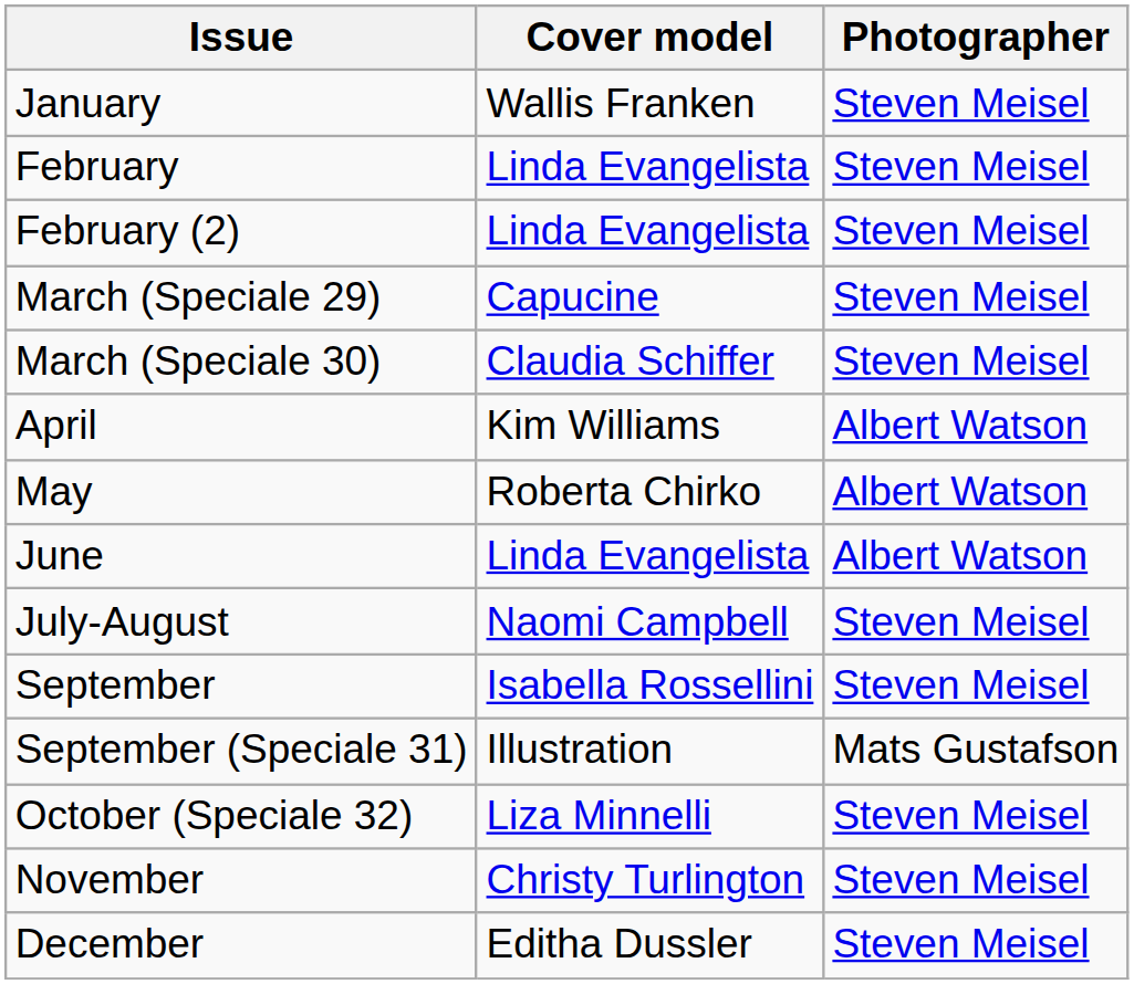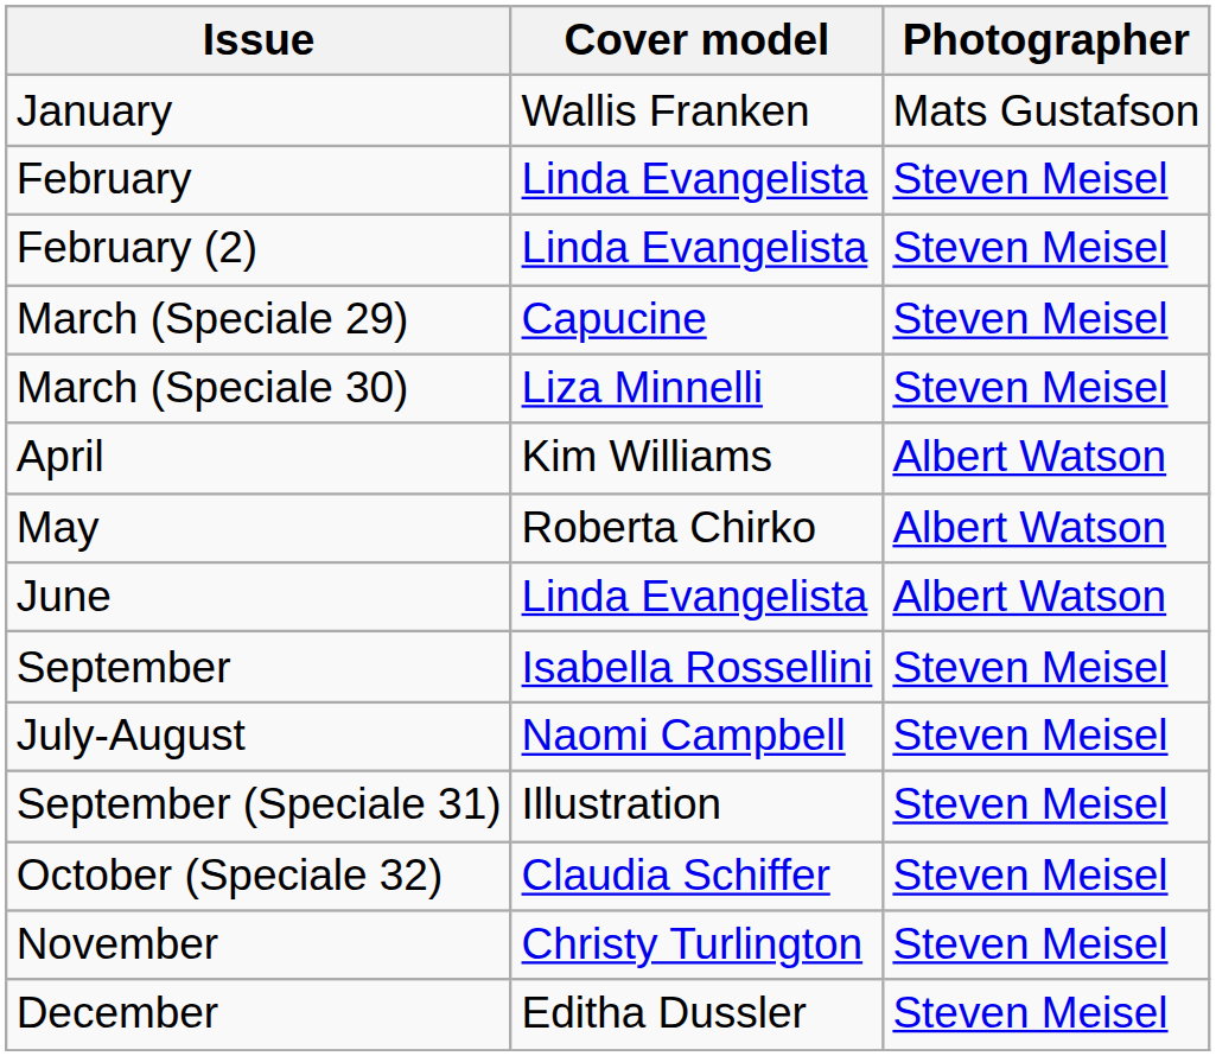January | Photographer: Steven Meisel -> Mats Gustafson
March (Speciale 30) | Cover model: Claudia Schiffer -> Liza Minnelli
rows swapped: July-August <-> September
September (Speciale 31) | Photographer: Mats Gustafson -> Steven Meisel
October (Speciale 32) | Cover model: Liza Minnelli -> Claudia Schiffer
